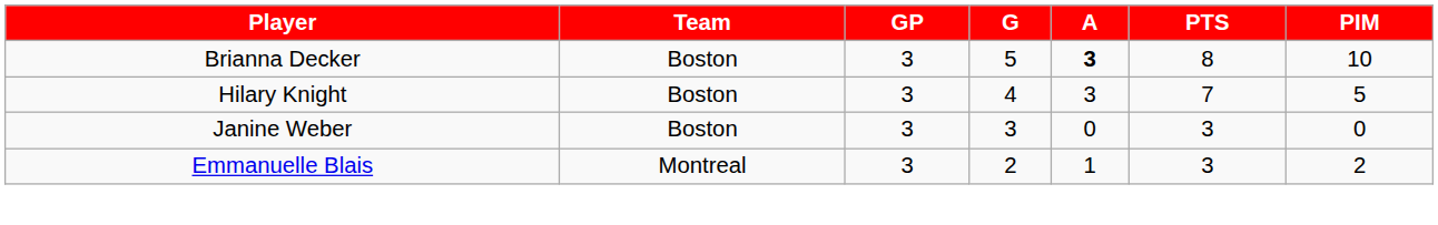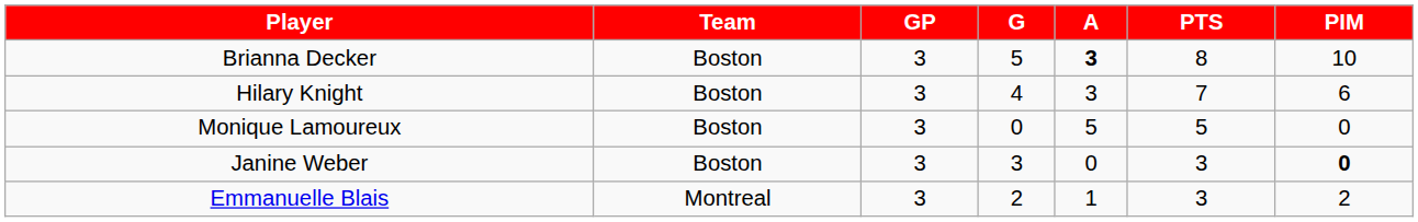Hilary Knight | PIM: 5 -> 6
+ row: Monique Lamoureux | Boston | 3 | 0 | 5 | 5 | 0
Janine Weber | PIM: normal -> bold
